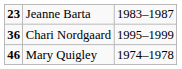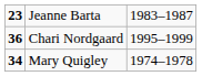Mary Quigley | column 1: 46 -> 34
